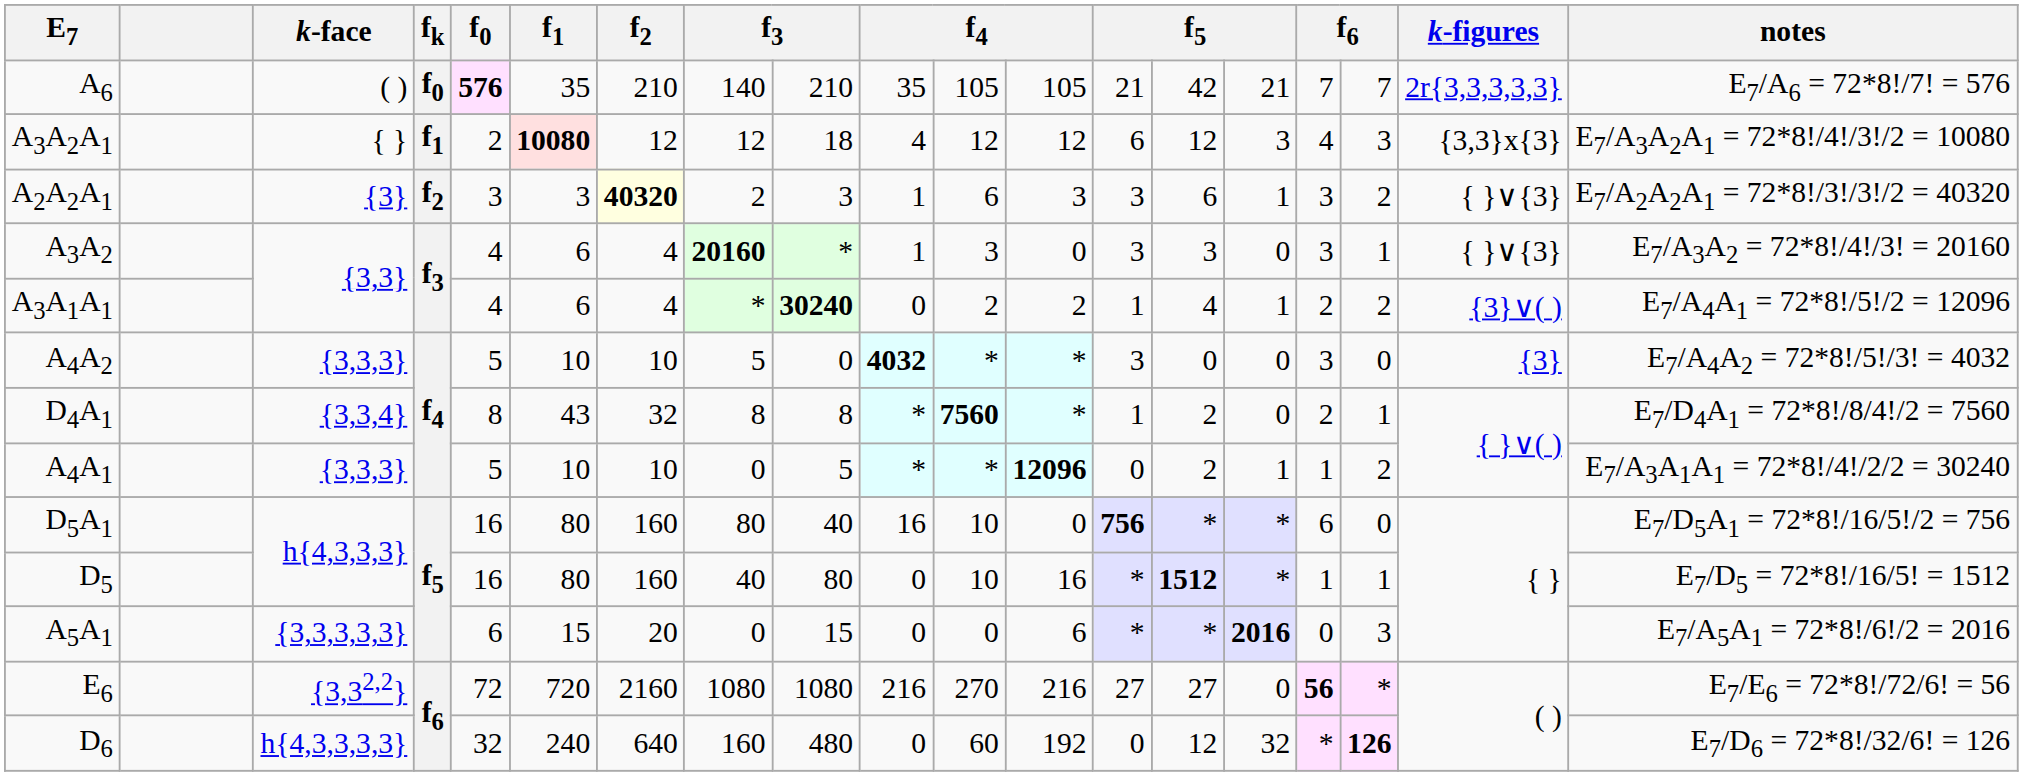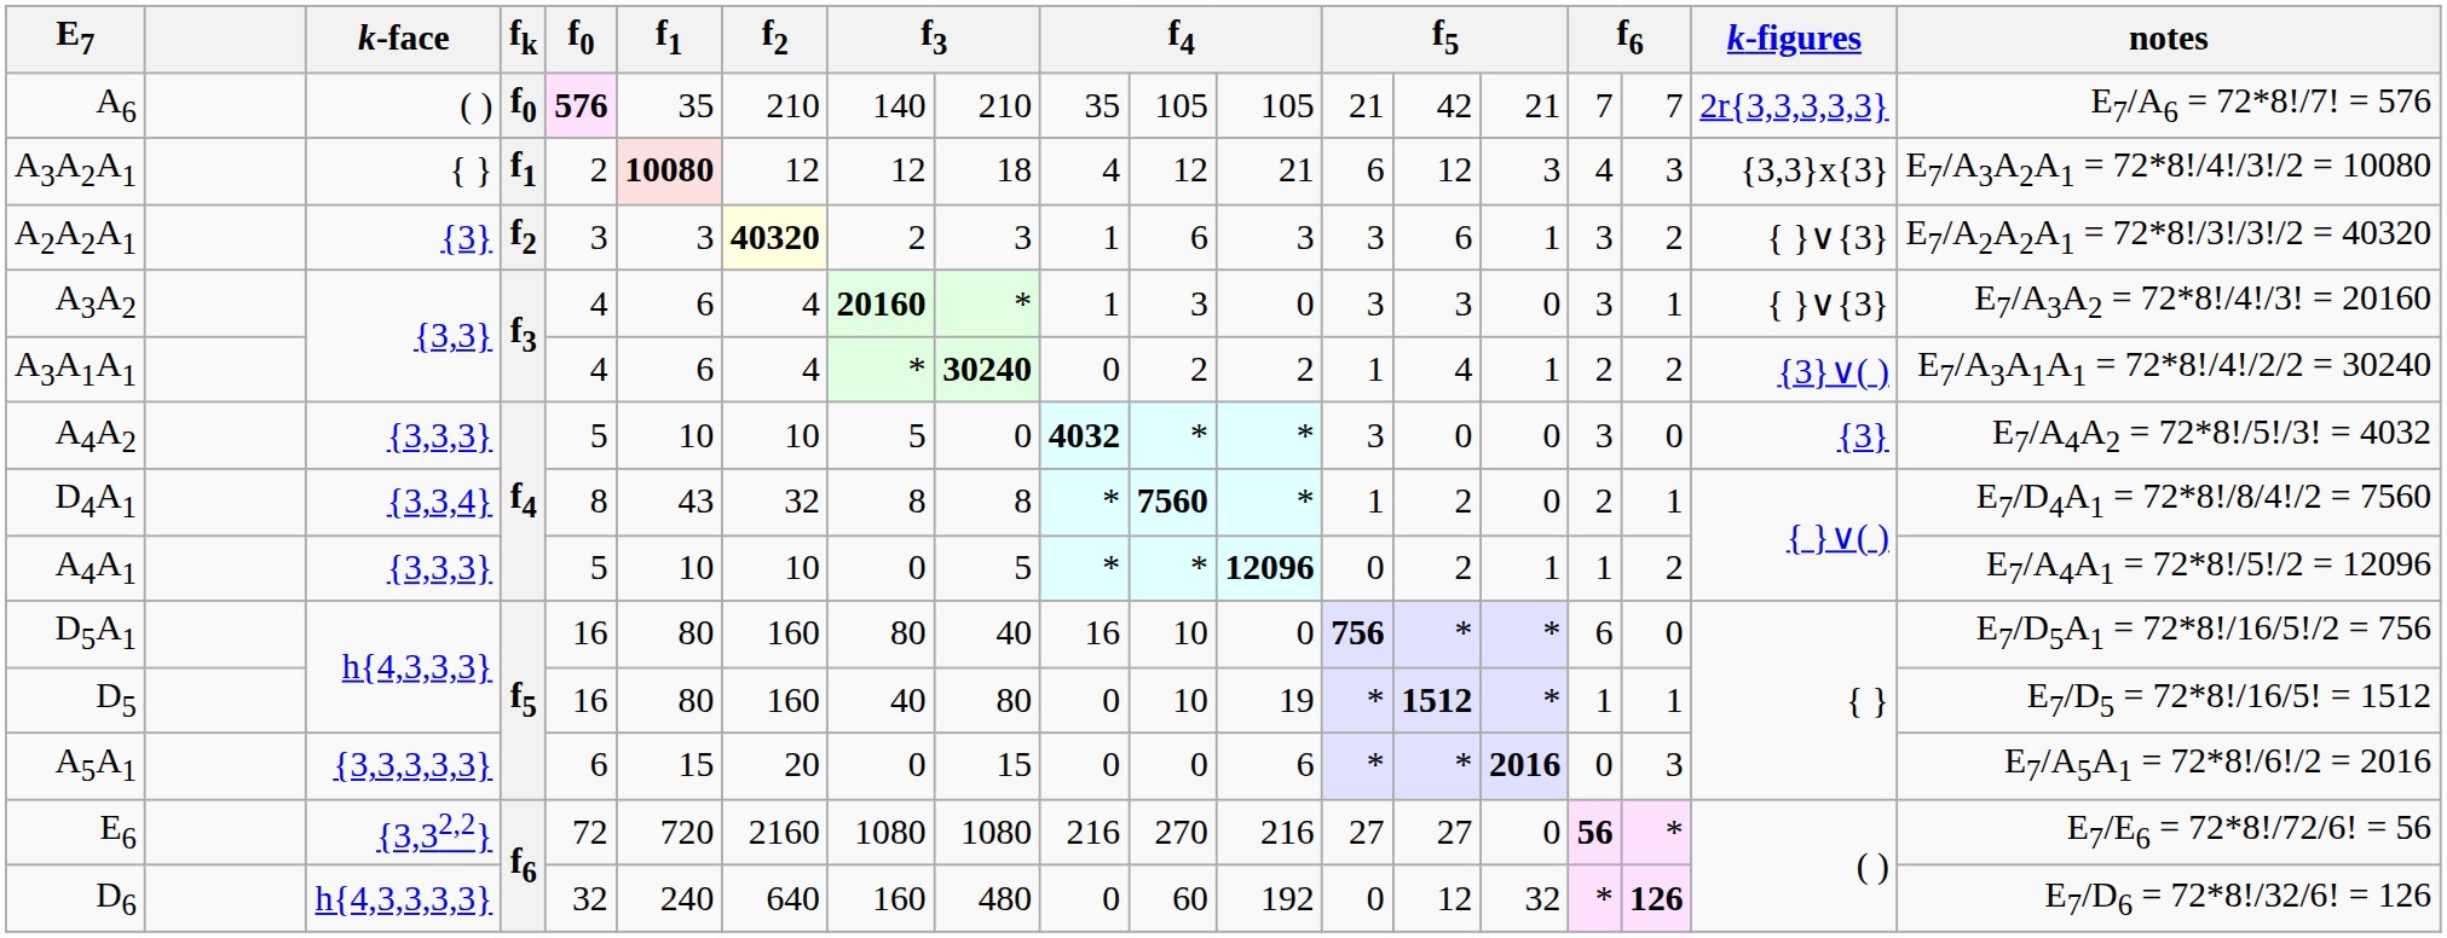A3A2A1 | column 12: 12 -> 21
A3A1A1 | notes: E7/A4A1 = 72*8!/5!/2 = 12096 -> E7/A3A1A1 = 72*8!/4!/2/2 = 30240
A4A1 | notes: E7/A3A1A1 = 72*8!/4!/2/2 = 30240 -> E7/A4A1 = 72*8!/5!/2 = 12096
D5 | column 12: 16 -> 19
